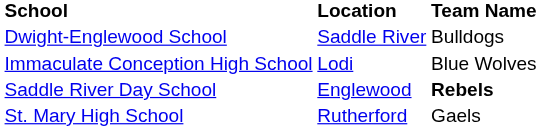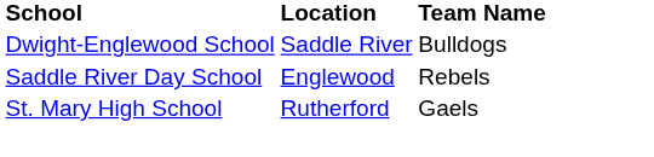- row: Immaculate Conception High School | Lodi | Blue Wolves
Saddle River Day School | Team Name: bold -> normal
